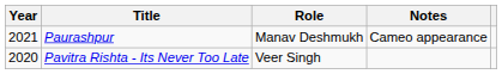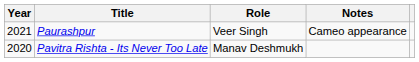Paurashpur | Role: Manav Deshmukh -> Veer Singh
Pavitra Rishta - Its Never Too Late | Role: Veer Singh -> Manav Deshmukh
